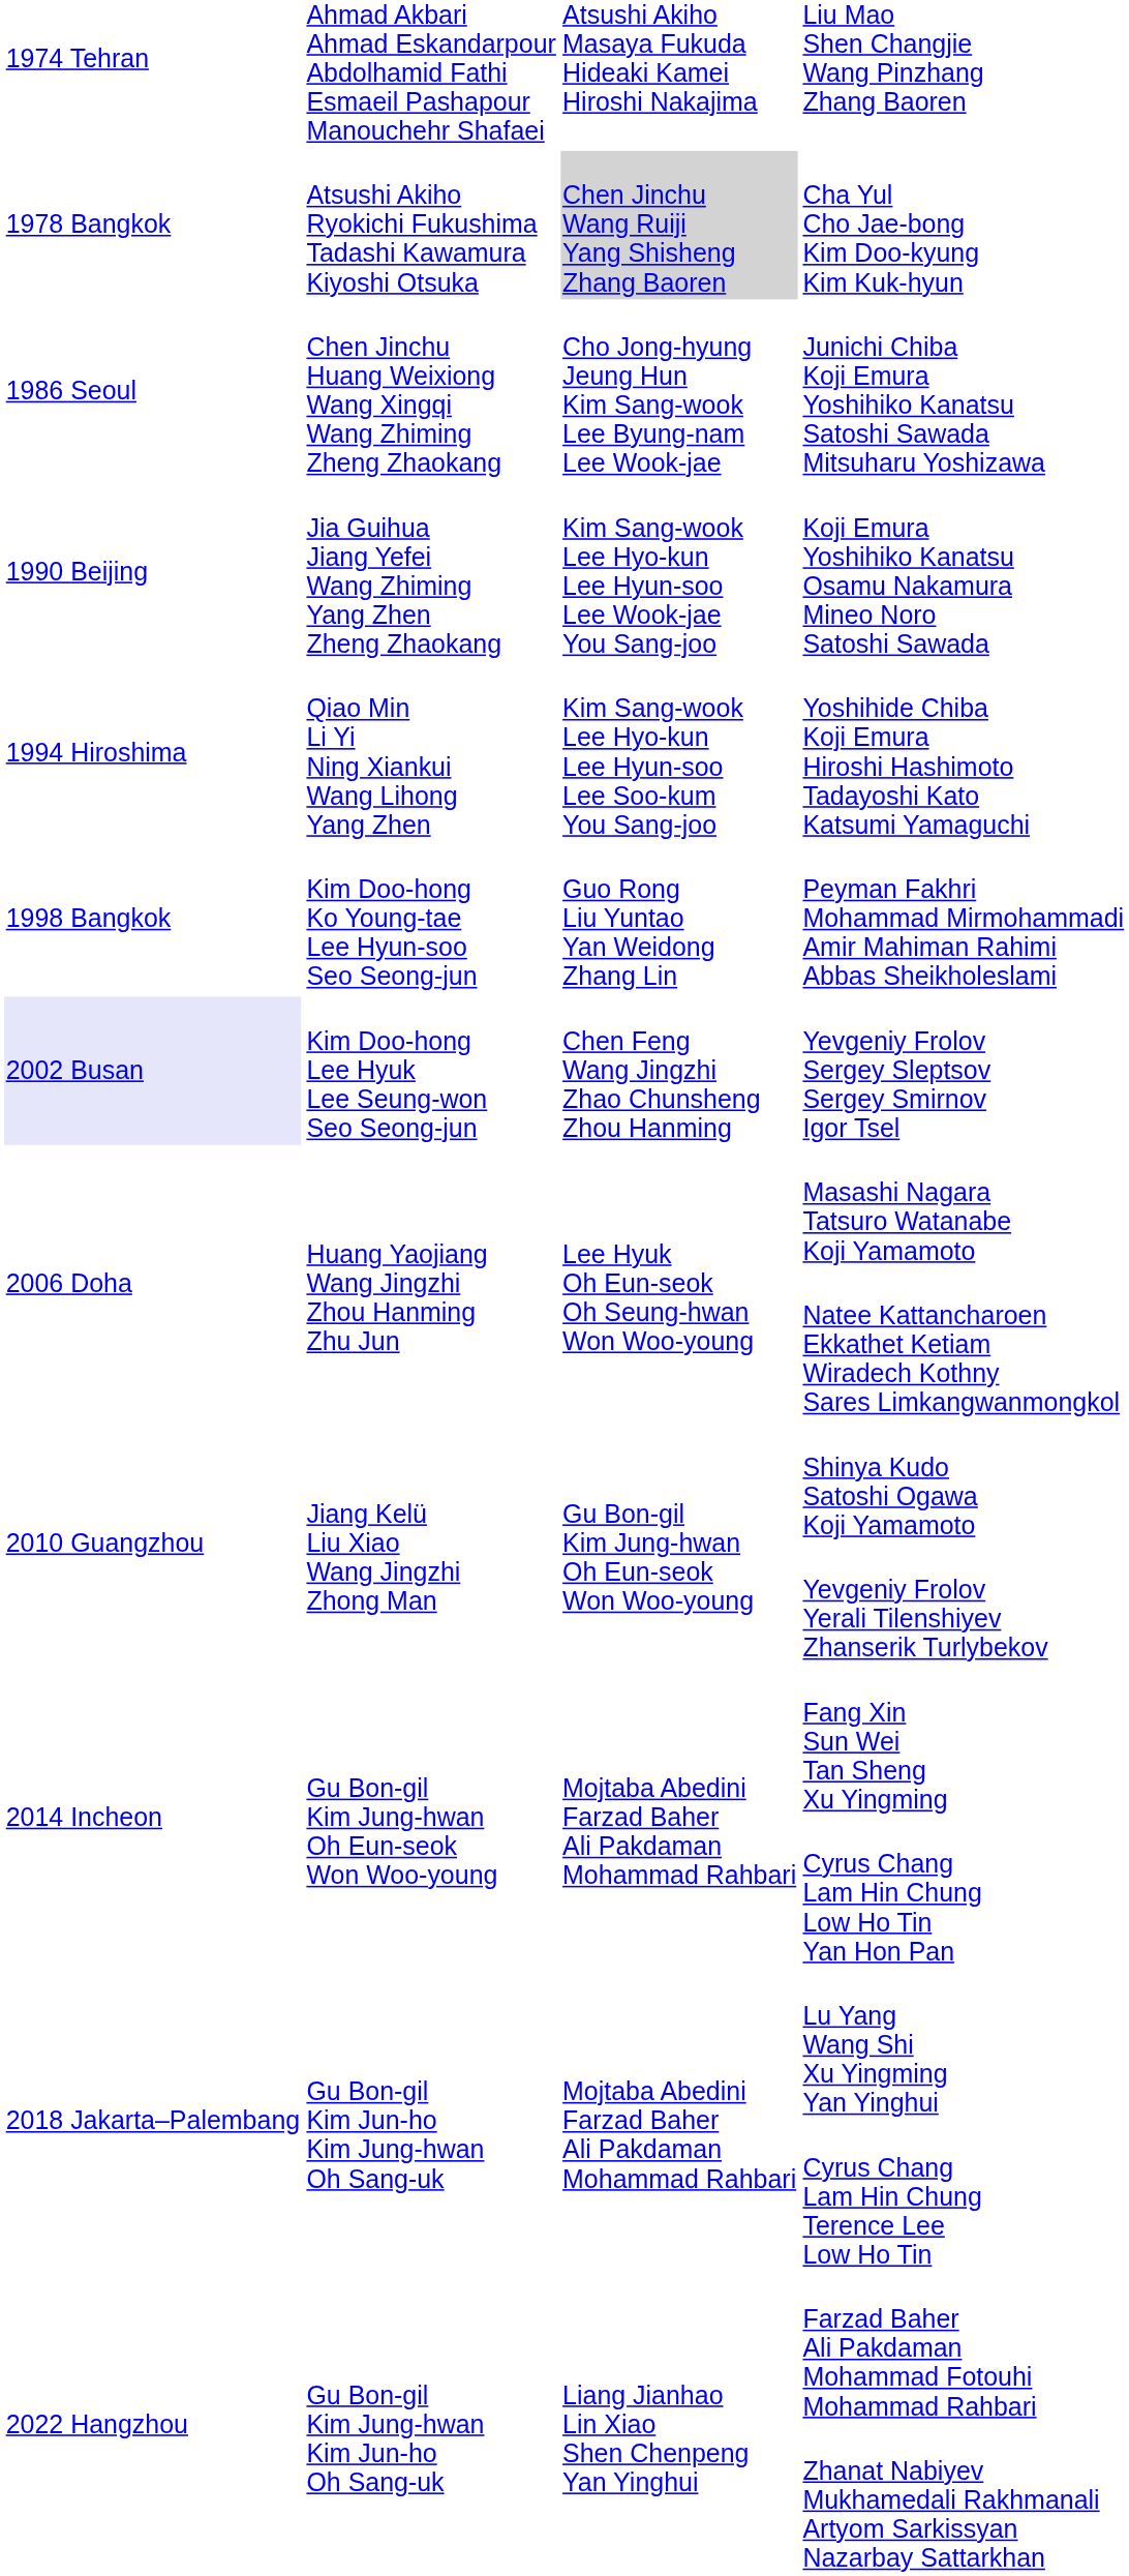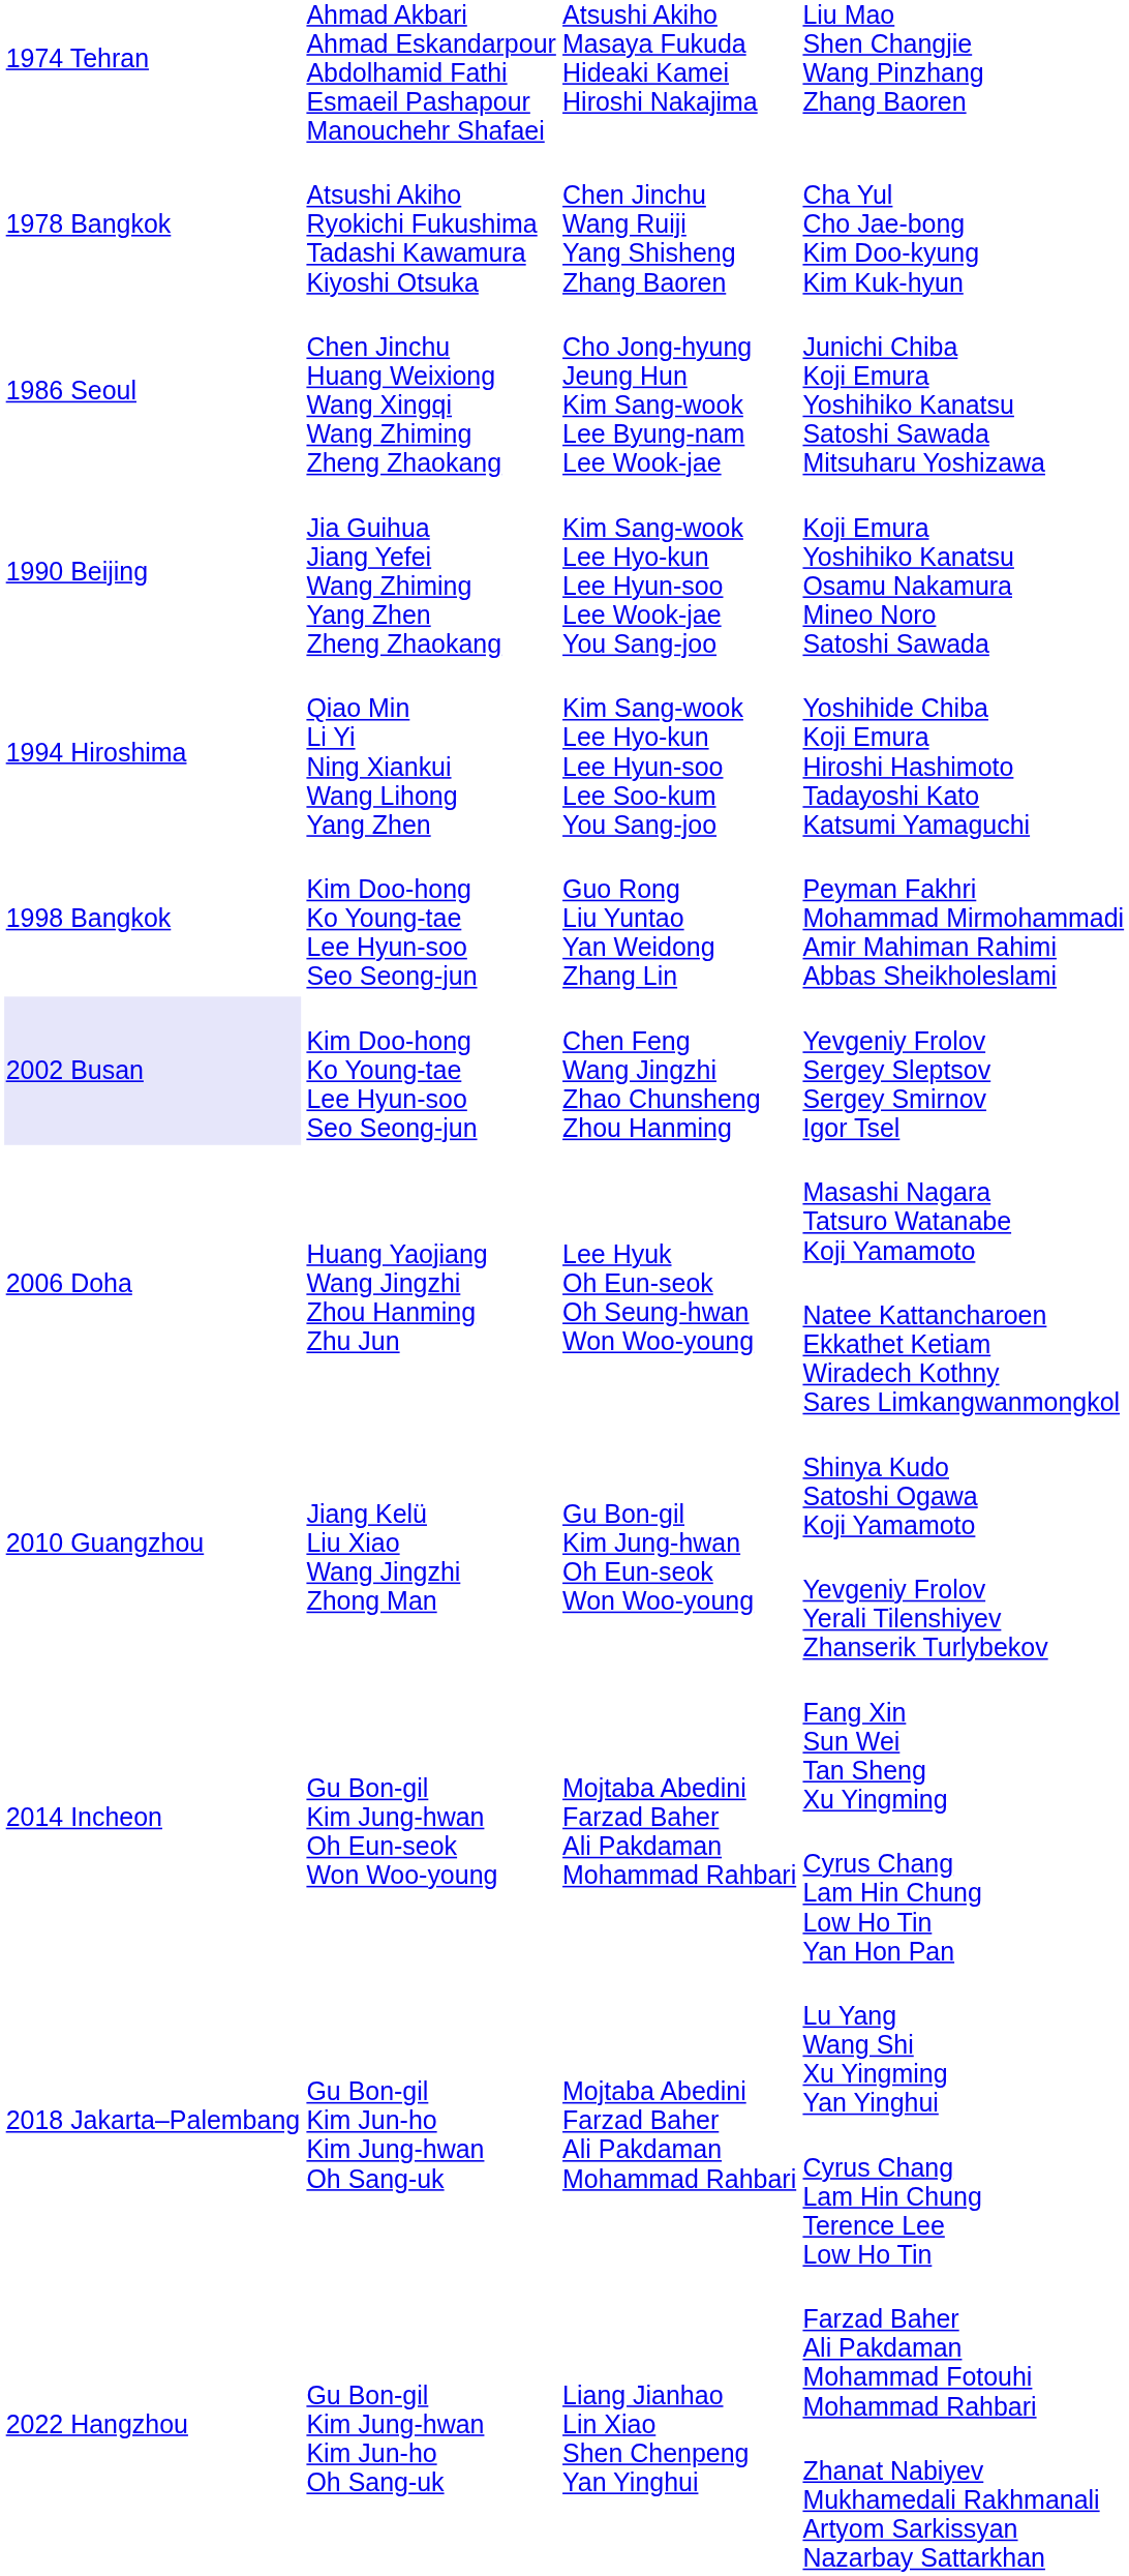Cha Yul Cho Jae-bong Kim Doo-kyung Kim Kuk-hyun | column 3: lightgrey background -> no background
Yevgeniy Frolov Sergey Sleptsov Sergey Smirnov Igor Tsel | column 2: Kim Doo-hong Lee Hyuk Lee Seung-won Seo Seong-jun -> Kim Doo-hong Ko Young-tae Lee Hyun-soo Seo Seong-jun
